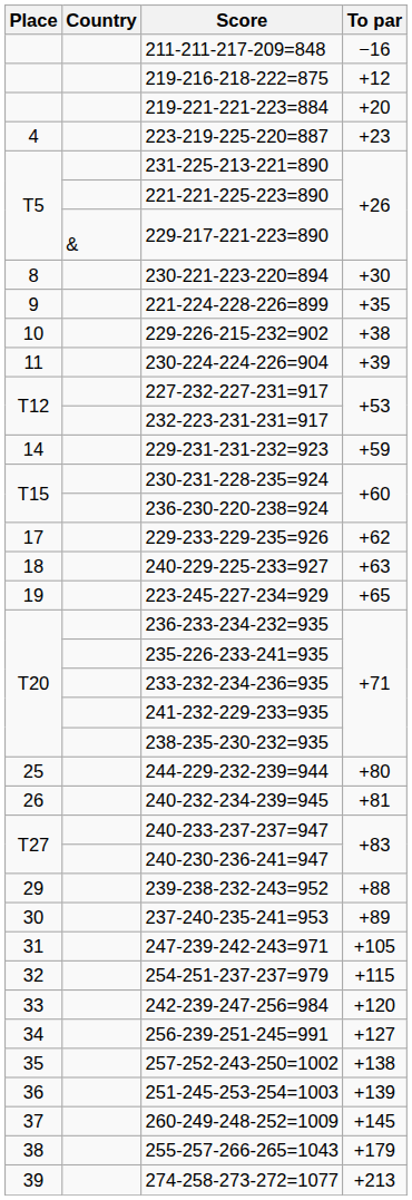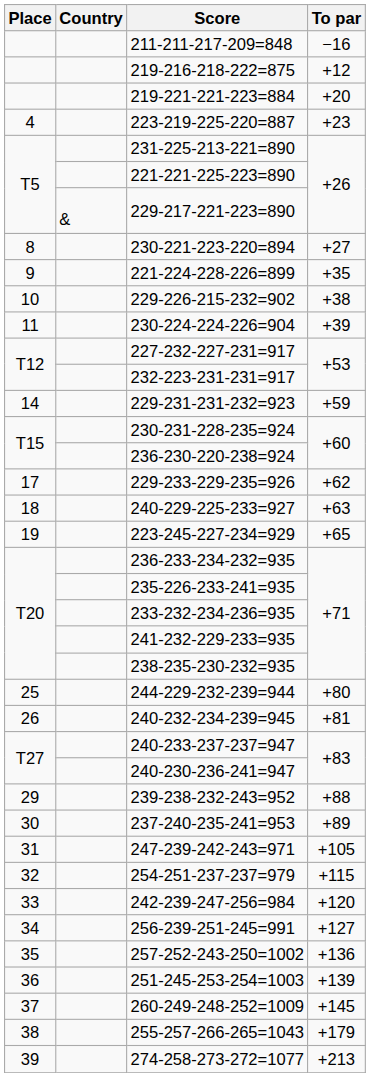230-221-223-220=894 | To par: +30 -> +27
257-252-243-250=1002 | To par: +138 -> +136
